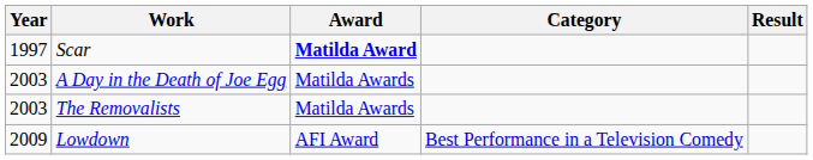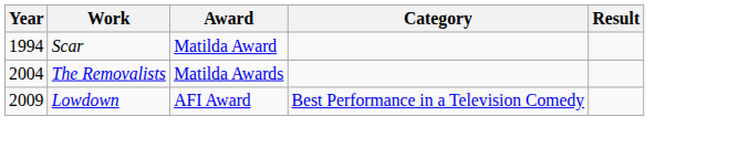Scar | Year: 1997 -> 1994
Scar | Award: bold -> normal
- row: 2003 | A Day in the Death of Joe Egg | Matilda Awards
The Removalists | Year: 2003 -> 2004
